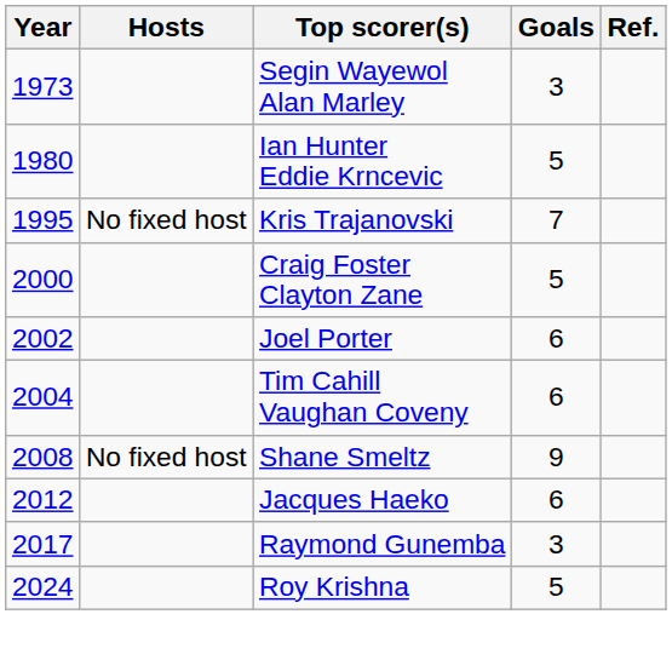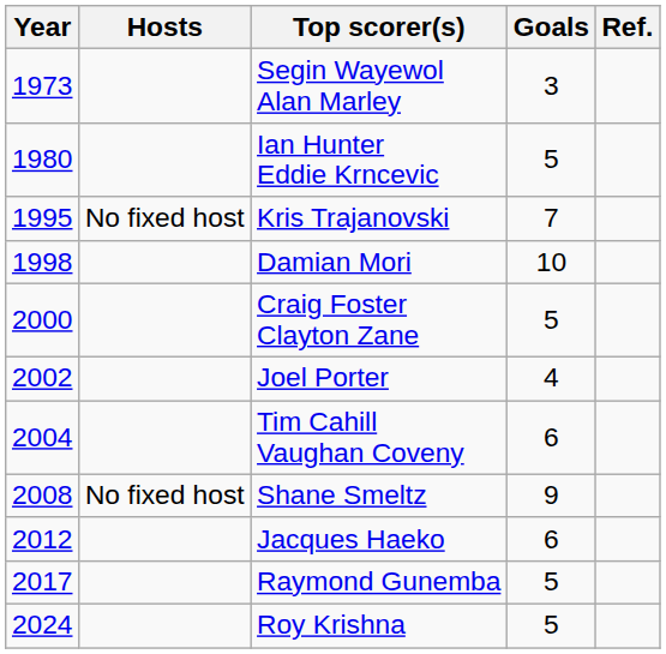+ row: 1998 | Damian Mori | 10
Joel Porter | Goals: 6 -> 4
Raymond Gunemba | Goals: 3 -> 5
